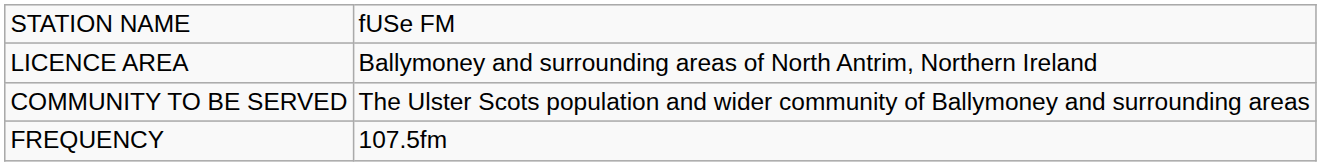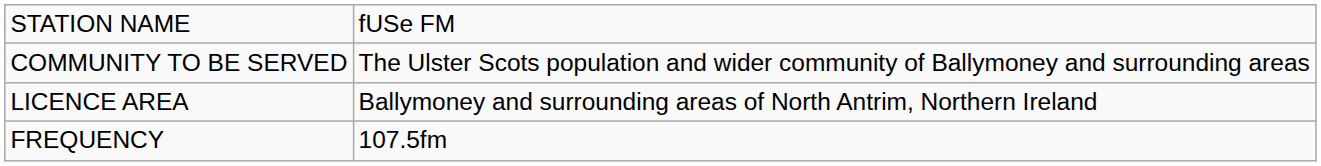rows swapped: COMMUNITY TO BE SERVED <-> LICENCE AREA
